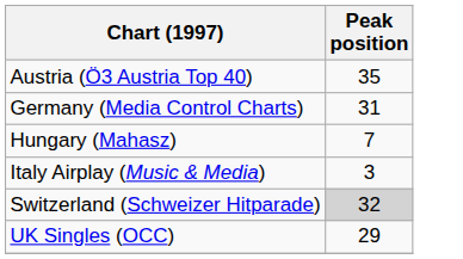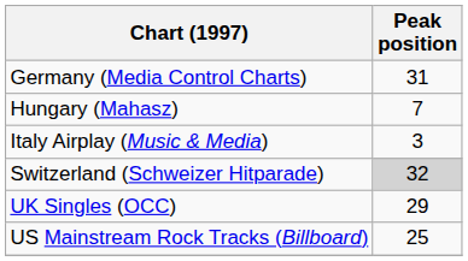- row: Austria (Ö3 Austria Top 40) | 35
+ row: US Mainstream Rock Tracks (Billboard) | 25
